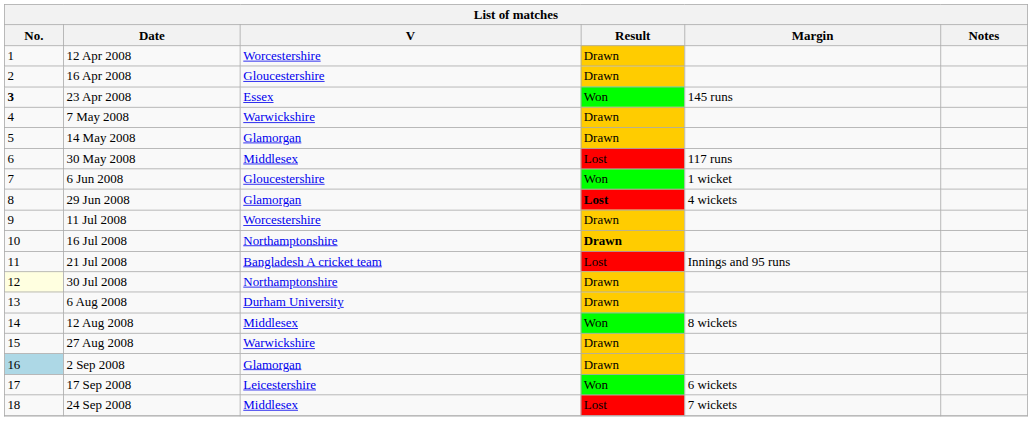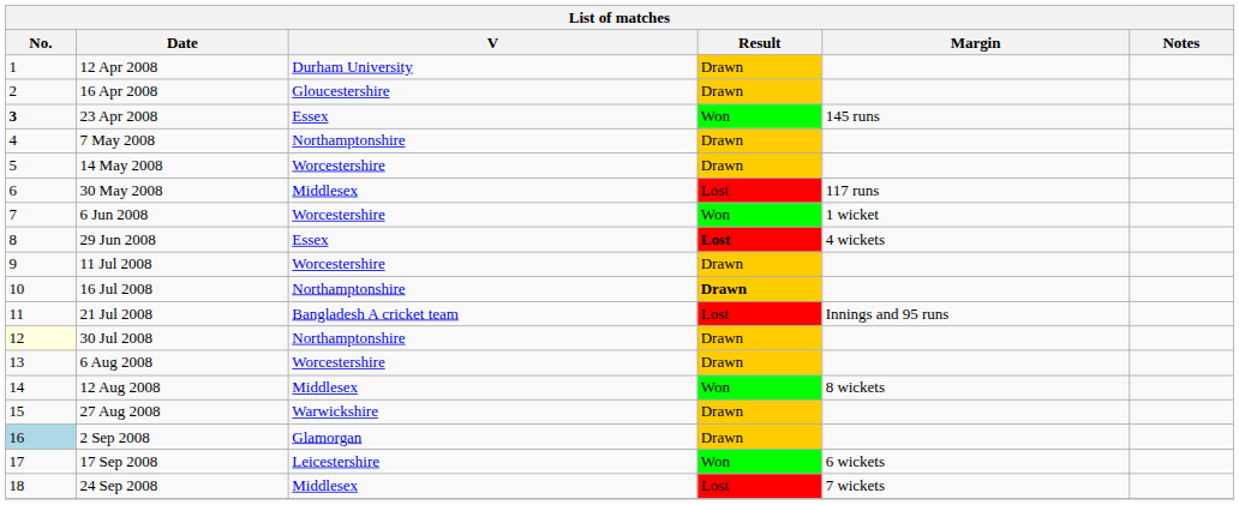12 Apr 2008 | V: Worcestershire -> Durham University
7 May 2008 | V: Warwickshire -> Northamptonshire
14 May 2008 | V: Glamorgan -> Worcestershire
6 Jun 2008 | V: Gloucestershire -> Worcestershire
29 Jun 2008 | V: Glamorgan -> Essex
6 Aug 2008 | V: Durham University -> Worcestershire
